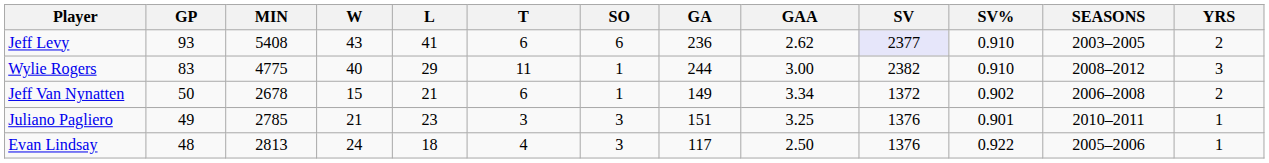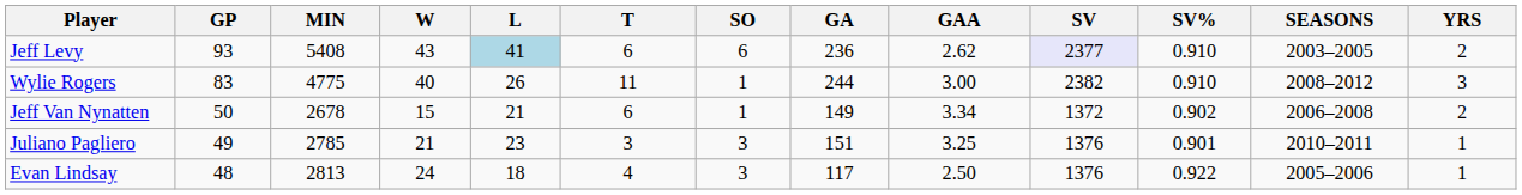Jeff Levy | L: no background -> lightblue background
Wylie Rogers | L: 29 -> 26
